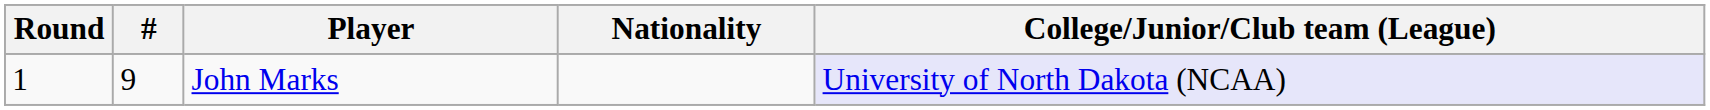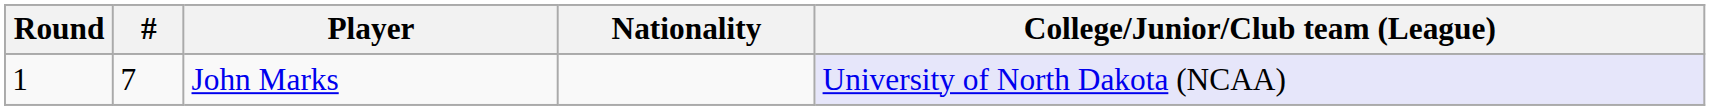John Marks | #: 9 -> 7
